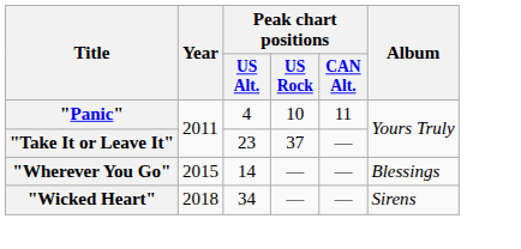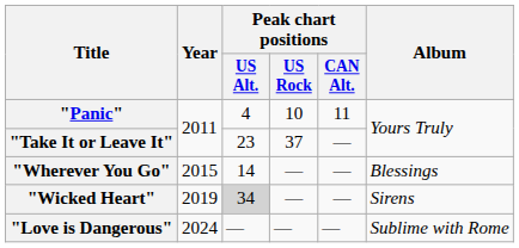"Wicked Heart" | Year: 2018 -> 2019
"Wicked Heart" | Peak chart positions / US Alt.: no background -> lightgrey background
+ row: "Love is Dangerous" | 2024 | — | — | — | Sublime with Rome
